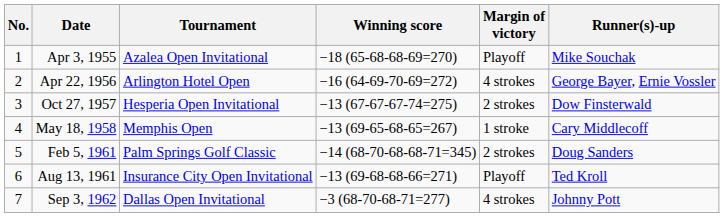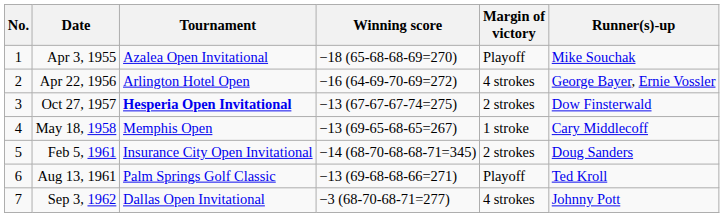Oct 27, 1957 | Tournament: normal -> bold
Feb 5, 1961 | Tournament: Palm Springs Golf Classic -> Insurance City Open Invitational
Aug 13, 1961 | Tournament: Insurance City Open Invitational -> Palm Springs Golf Classic
